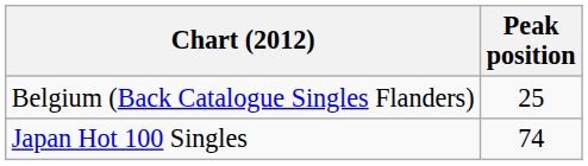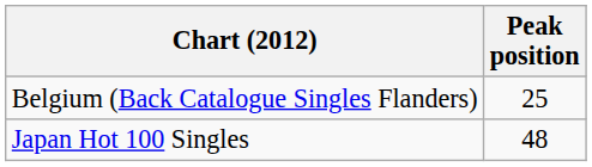Japan Hot 100 Singles | Peak position: 74 -> 48
